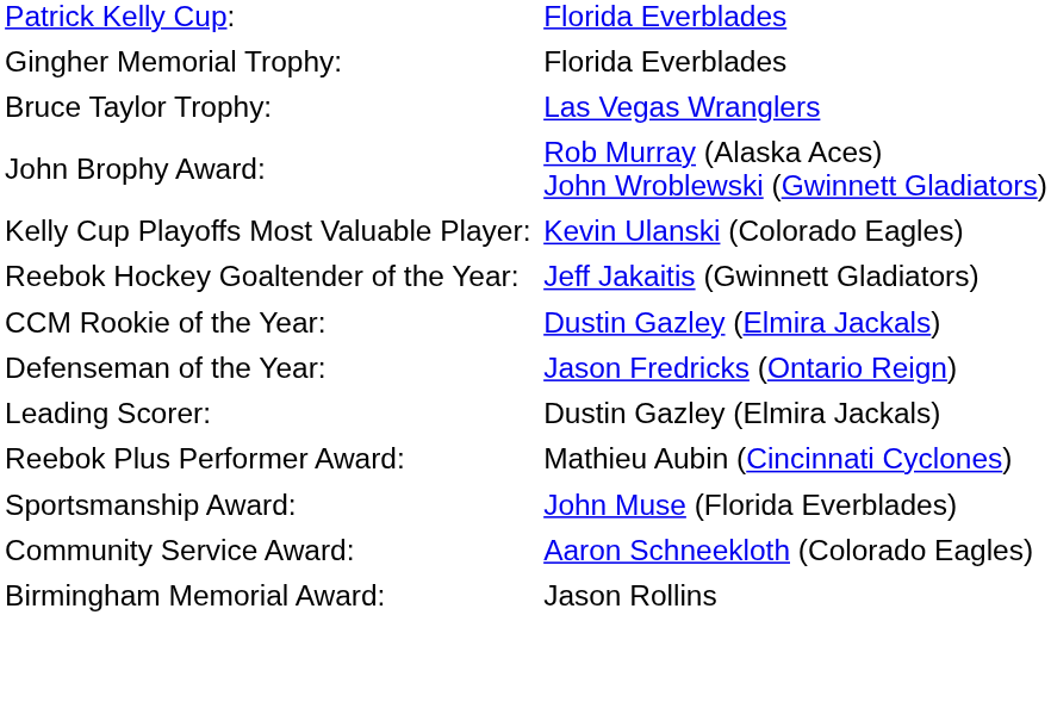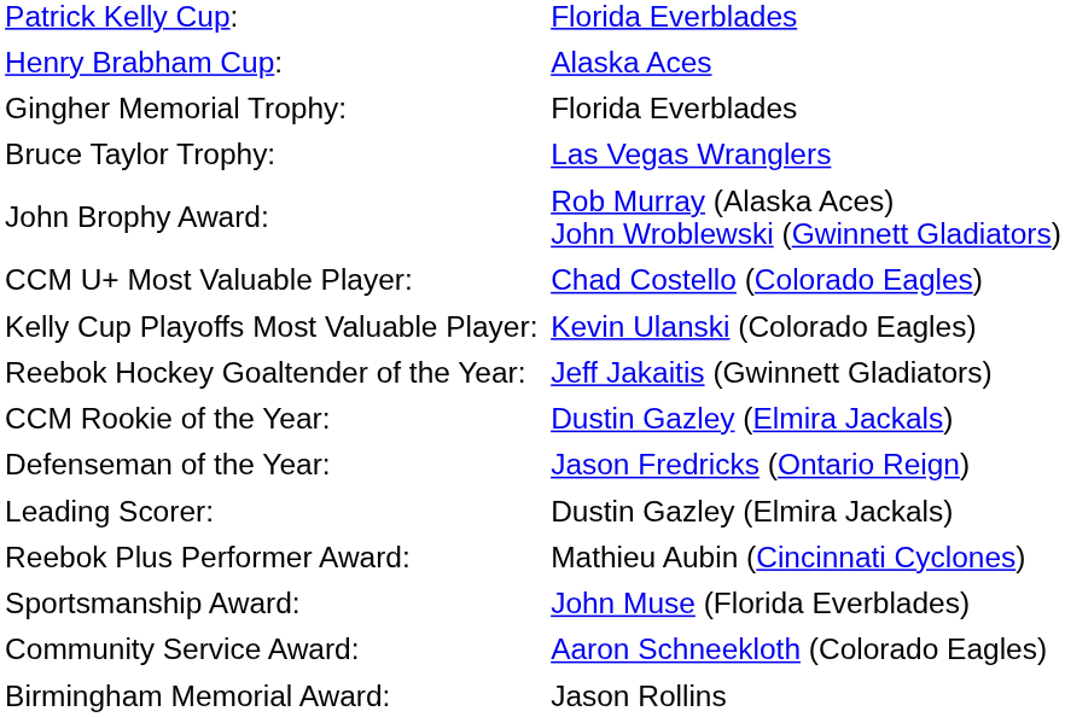+ row: Henry Brabham Cup: | Alaska Aces
+ row: CCM U+ Most Valuable Player: | Chad Costello (Colorado Eagles)
